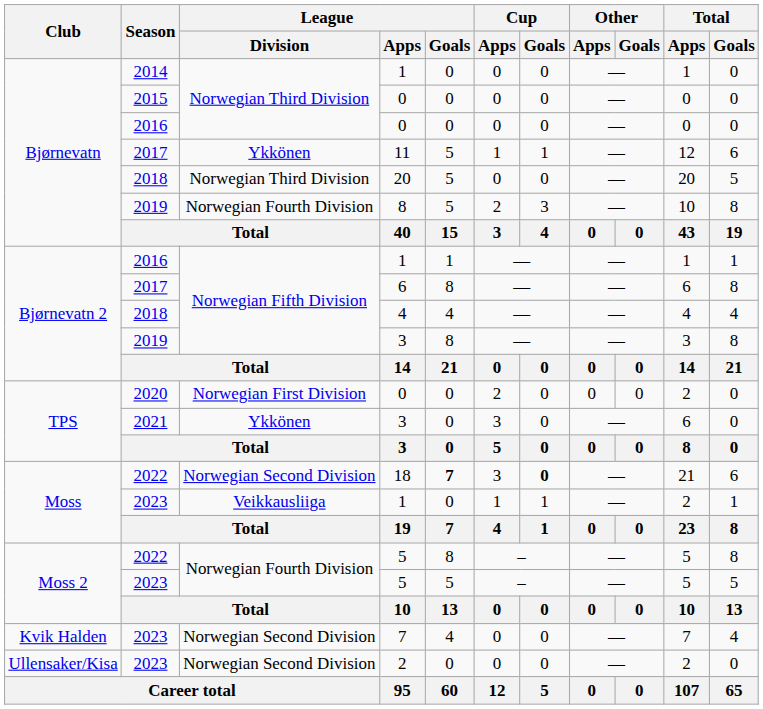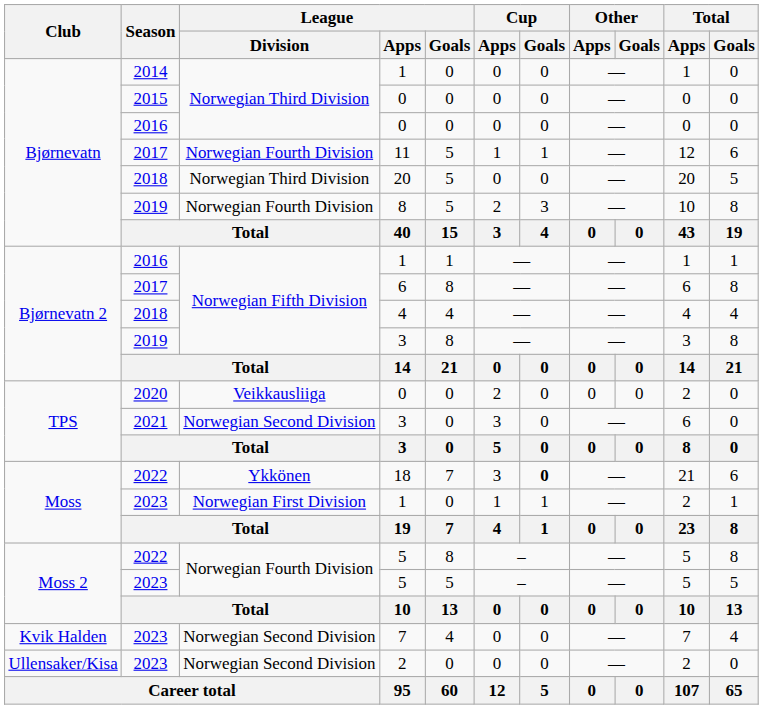11 | League / Division: Ykkönen -> Norwegian Fourth Division
2020 / 0 | League / Division: Norwegian First Division -> Veikkausliiga
2021 / 3 | League / Division: Ykkönen -> Norwegian Second Division
18 | League / Division: Norwegian Second Division -> Ykkönen
18 | League / Goals: bold -> normal
2023 / 1 | League / Division: Veikkausliiga -> Norwegian First Division
